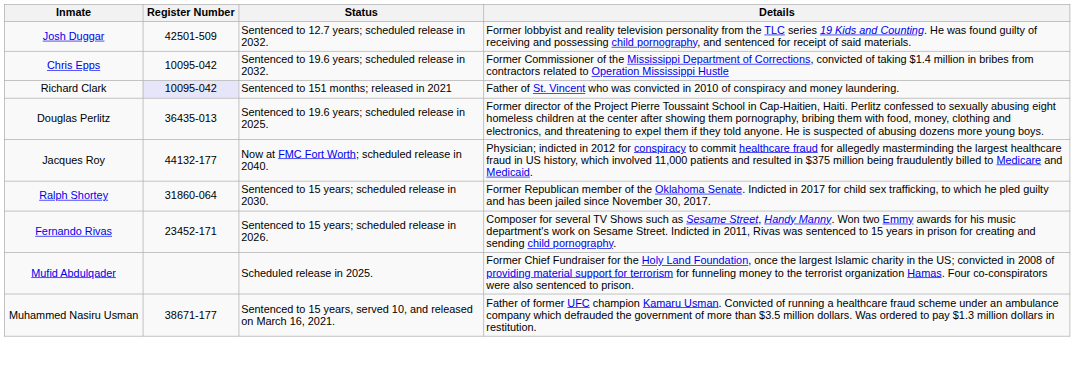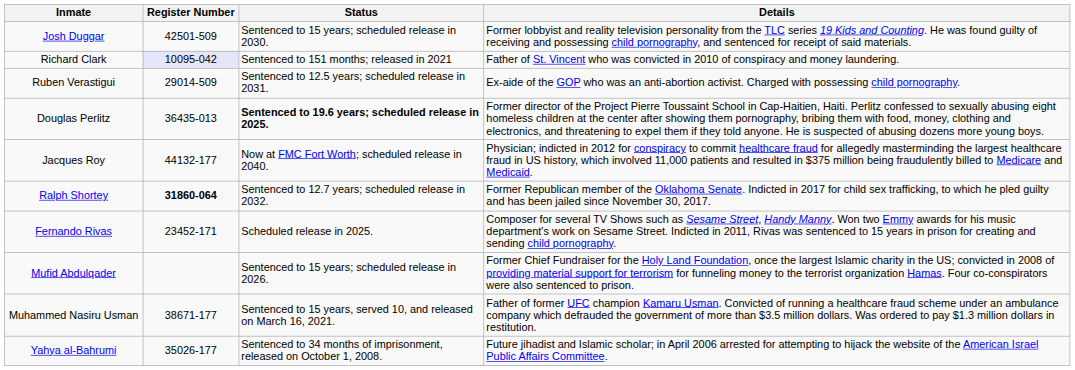Josh Duggar | Status: Sentenced to 12.7 years; scheduled release in 2032. -> Sentenced to 15 years; scheduled release in 2030.
- row: Chris Epps | 10095-042 | Sentenced to 19.6 years; scheduled release in 2032. | Former Commissioner of the Mississippi Department of Corrections, convicted of taking $1.4 million in bribes from contractors related to Operation Mississippi Hustle
+ row: Ruben Verastigui | 29014-509 | Sentenced to 12.5 years; scheduled release in 2031. | Ex-aide of the GOP who was an anti-abortion activist. Charged with possessing child pornography.
Douglas Perlitz | Status: normal -> bold
Ralph Shortey | Register Number: normal -> bold
Ralph Shortey | Status: Sentenced to 15 years; scheduled release in 2030. -> Sentenced to 12.7 years; scheduled release in 2032.
Fernando Rivas | Status: Sentenced to 15 years; scheduled release in 2026. -> Scheduled release in 2025.
Mufid Abdulqader | Status: Scheduled release in 2025. -> Sentenced to 15 years; scheduled release in 2026.
+ row: Yahya al-Bahrumi | 35026-177 | Sentenced to 34 months of imprisonment, released on October 1, 2008. | Future jihadist and Islamic scholar; in April 2006 arrested for attempting to hijack the website of the American Israel Public Affairs Committee.
